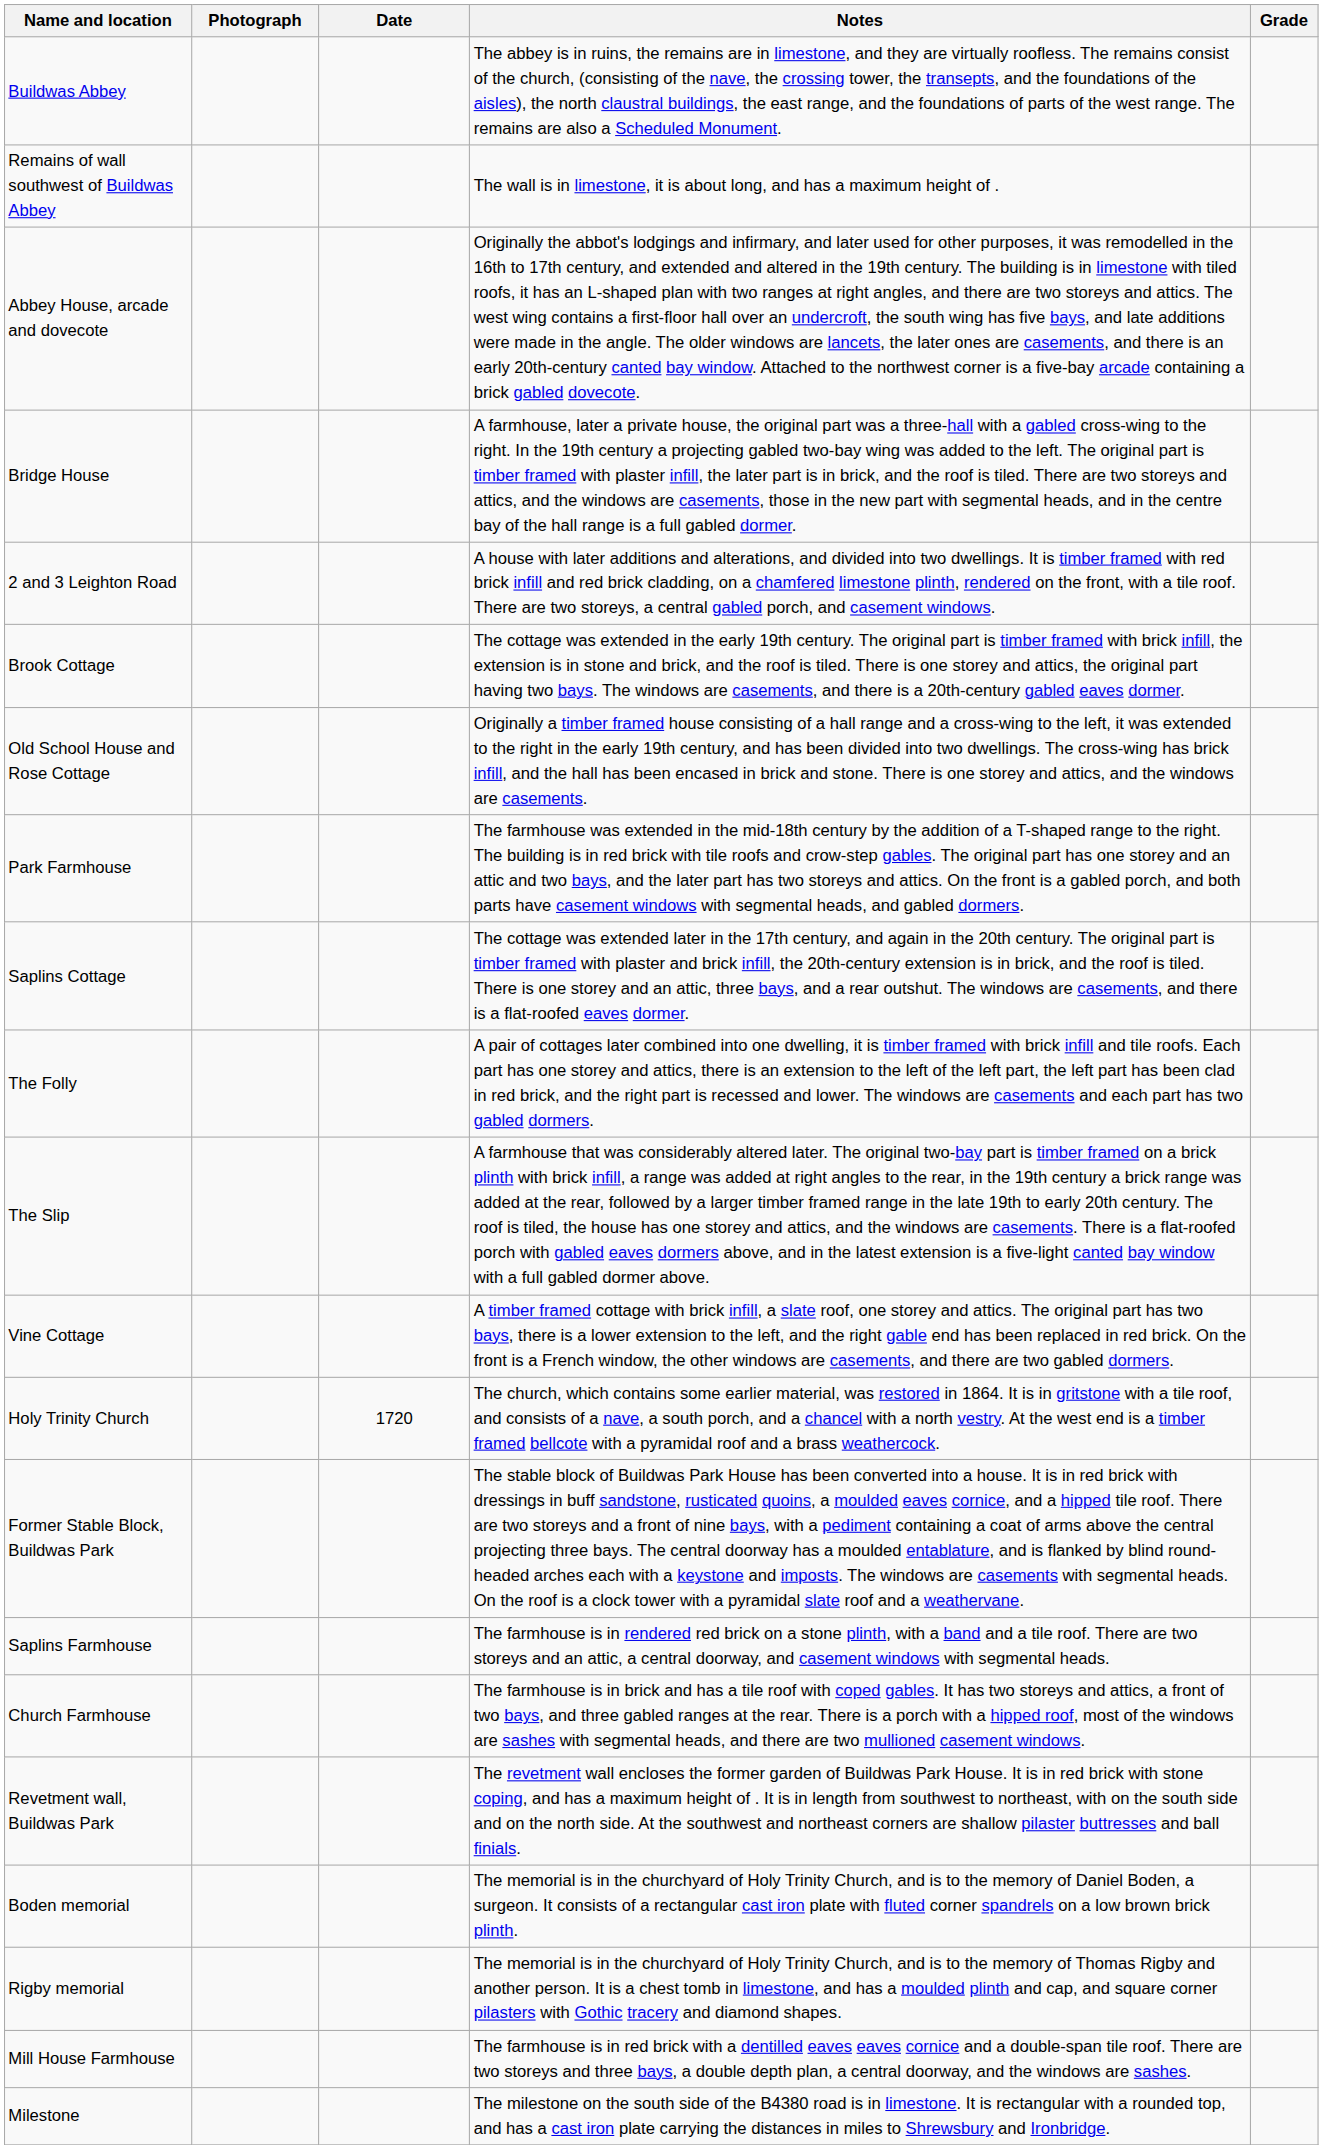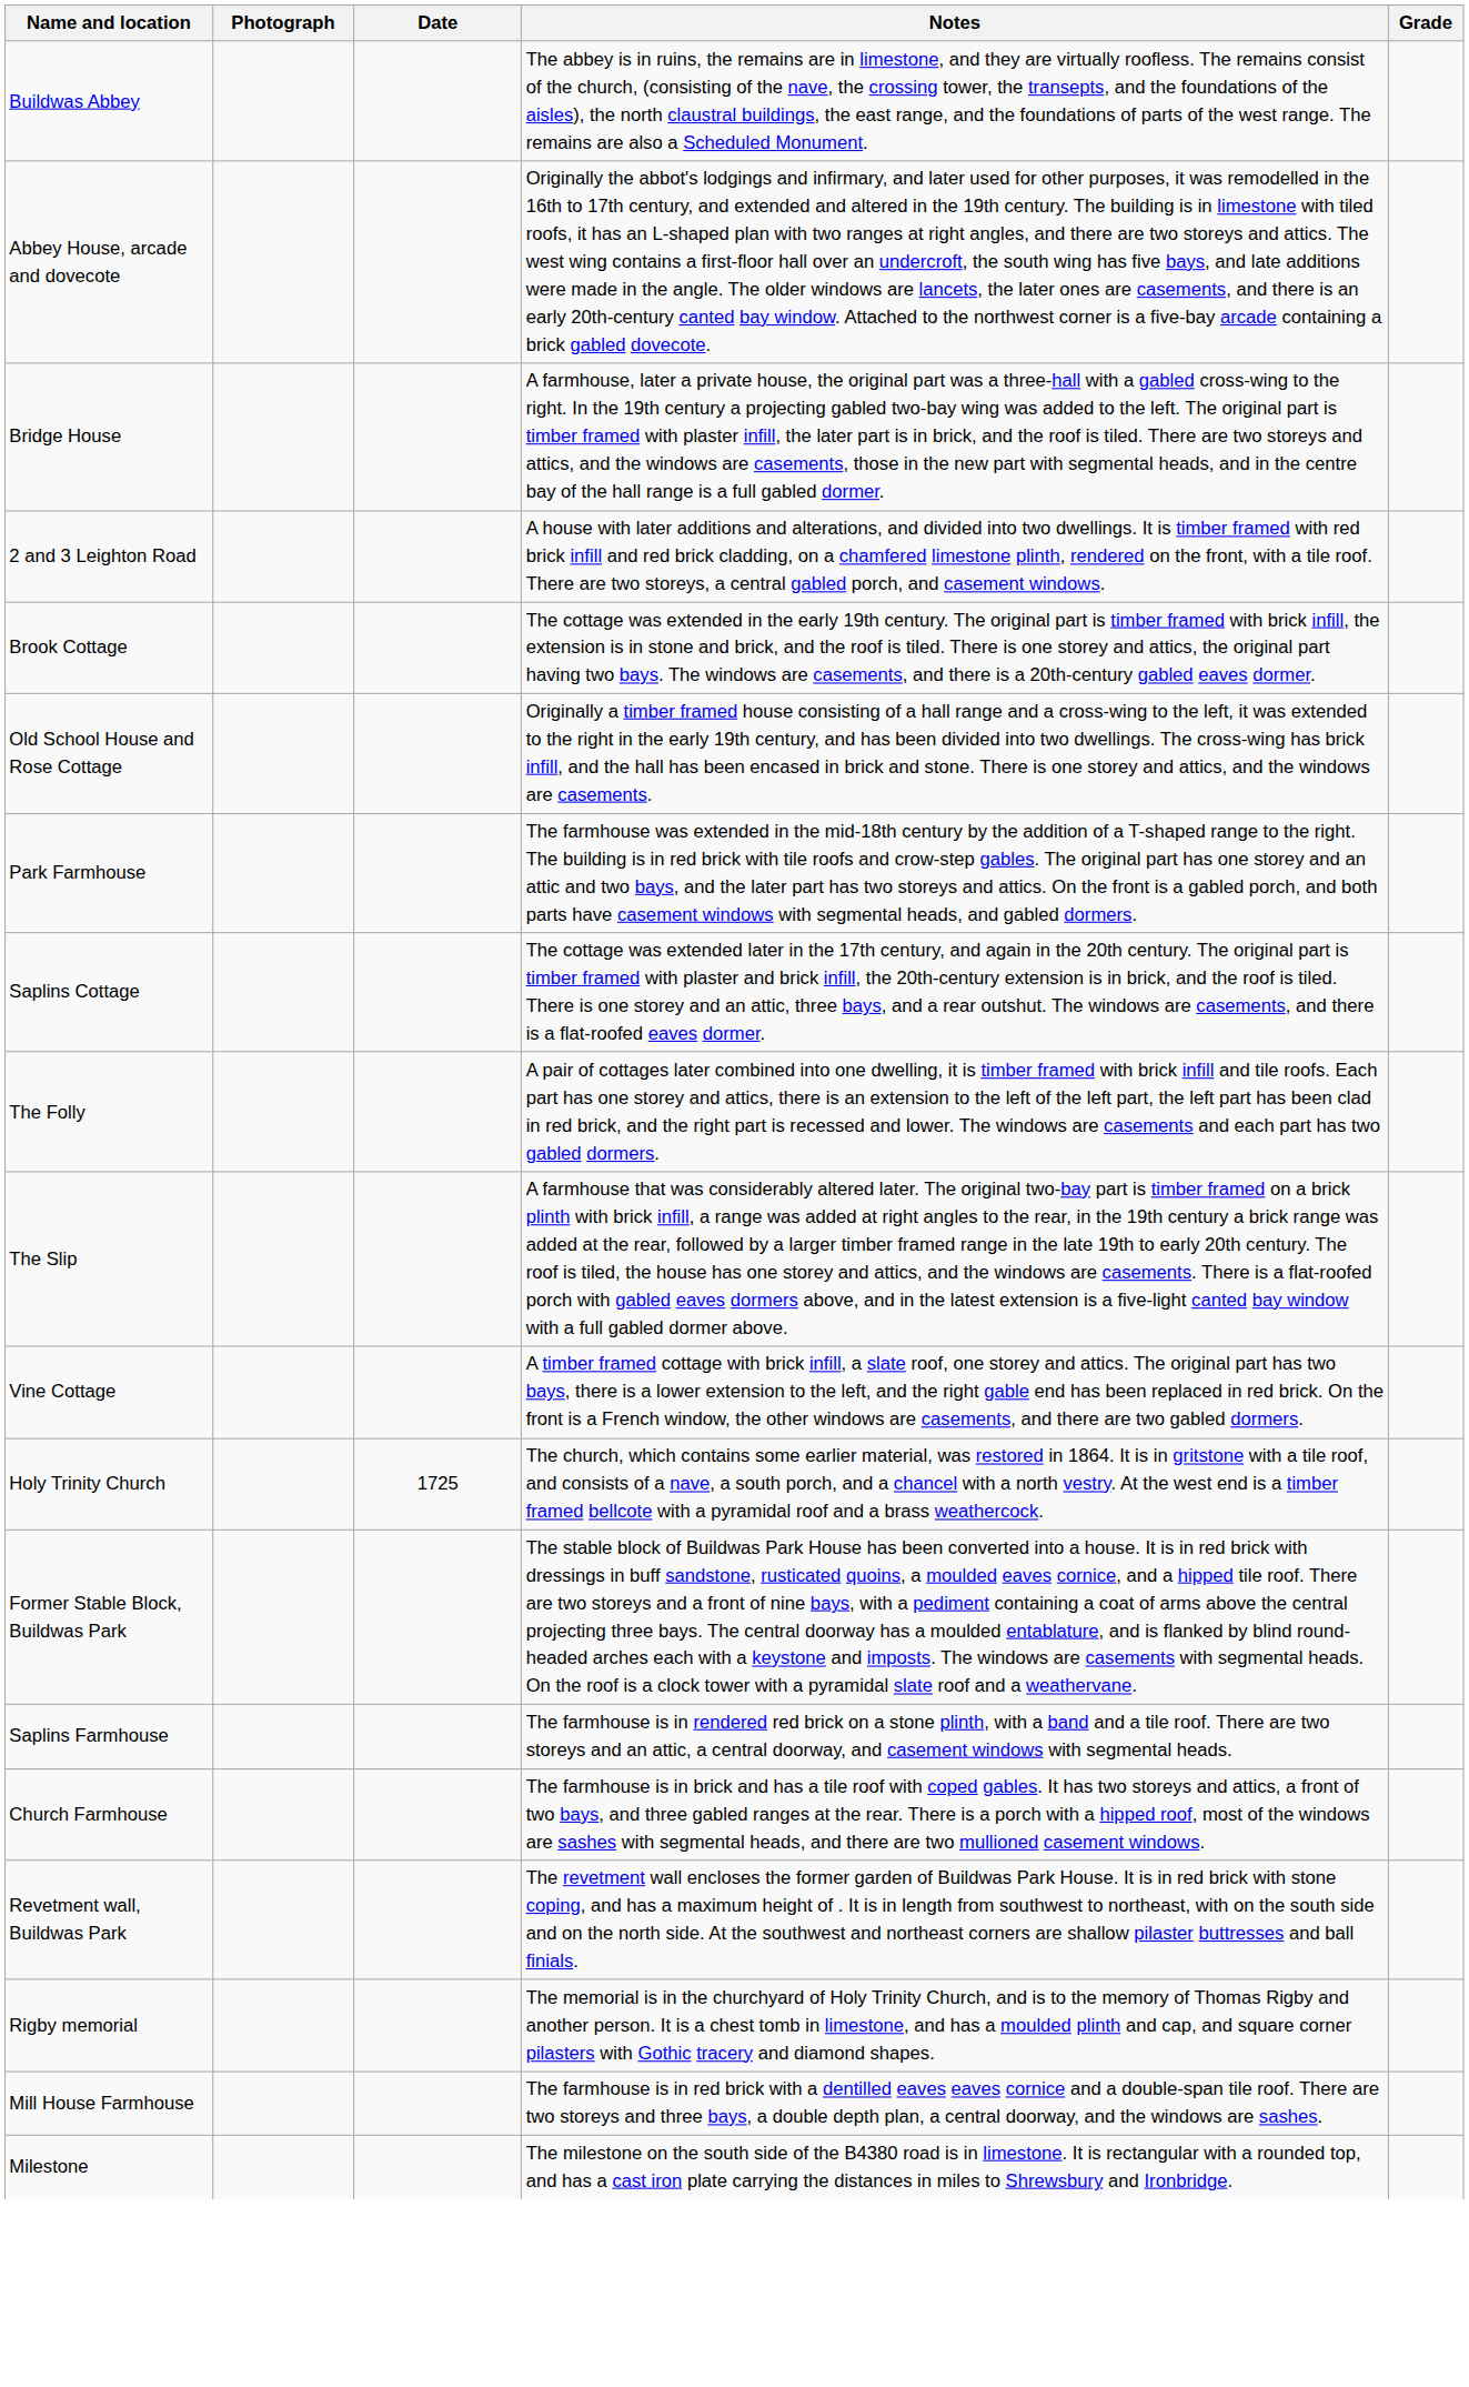- row: Remains of wall southwest of Buildwas Abbey | The wall is in limestone, it is about long, and has a maximum height of .
Holy Trinity Church | Date: 1720 -> 1725
- row: Boden memorial | The memorial is in the churchyard of Holy Trinity Church, and is to the memory of Daniel Boden, a surgeon. It consists of a rectangular cast iron plate with fluted corner spandrels on a low brown brick plinth.
